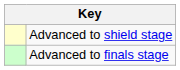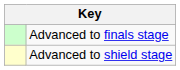rows swapped: Advanced to finals stage <-> Advanced to shield stage
